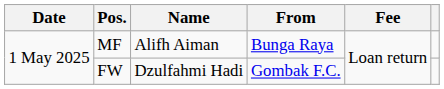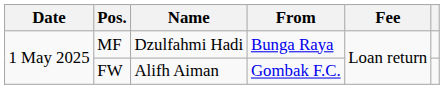MF | Name: Alifh Aiman -> Dzulfahmi Hadi
FW | Name: Dzulfahmi Hadi -> Alifh Aiman
